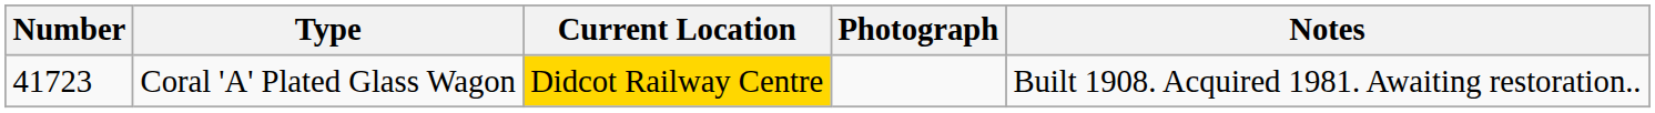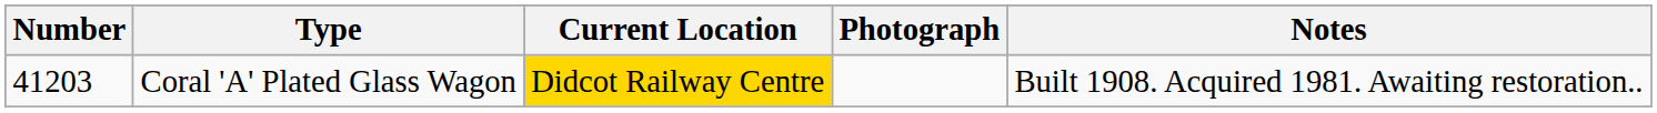Coral 'A' Plated Glass Wagon | Number: 41723 -> 41203
